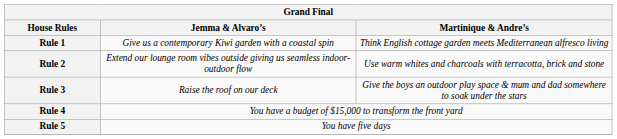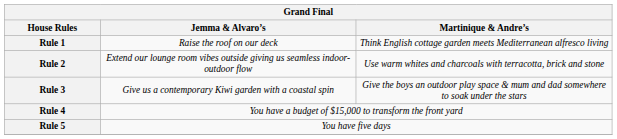Rule 1 | Jemma & Alvaro’s: Give us a contemporary Kiwi garden with a coastal spin -> Raise the roof on our deck
Rule 3 | Jemma & Alvaro’s: Raise the roof on our deck -> Give us a contemporary Kiwi garden with a coastal spin
